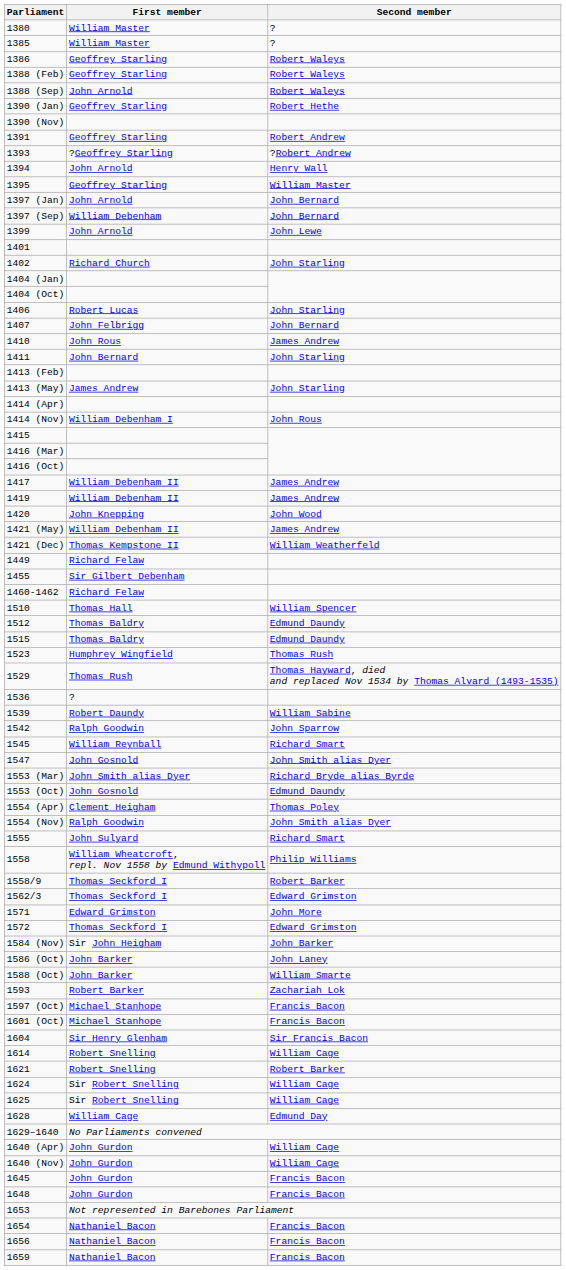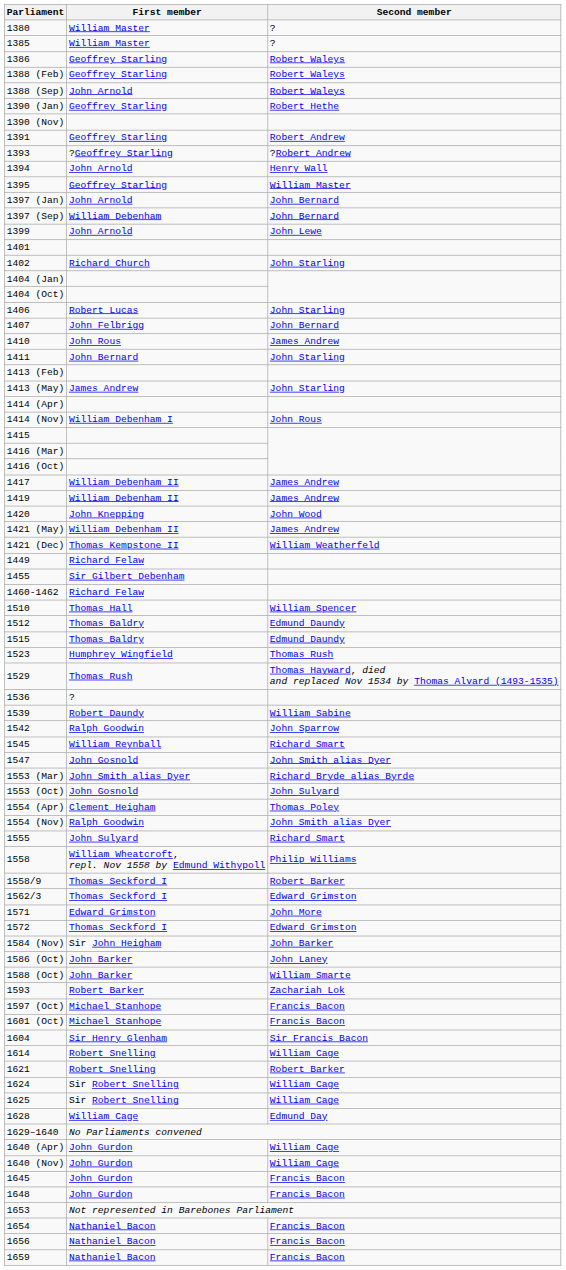1553 (Oct) | Second member: Edmund Daundy -> John Sulyard
